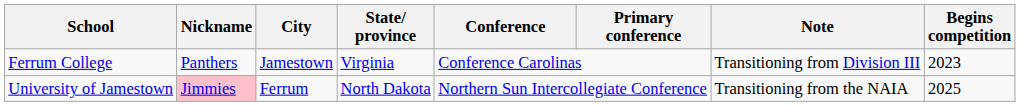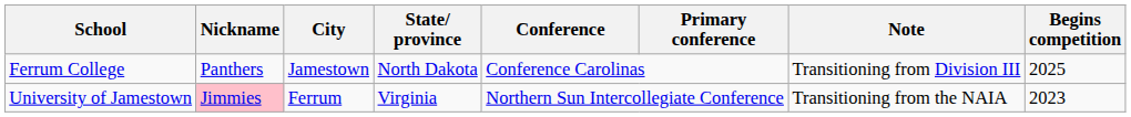Ferrum College | State/ province: Virginia -> North Dakota
Ferrum College | Begins competition: 2023 -> 2025
University of Jamestown | State/ province: North Dakota -> Virginia
University of Jamestown | Begins competition: 2025 -> 2023
